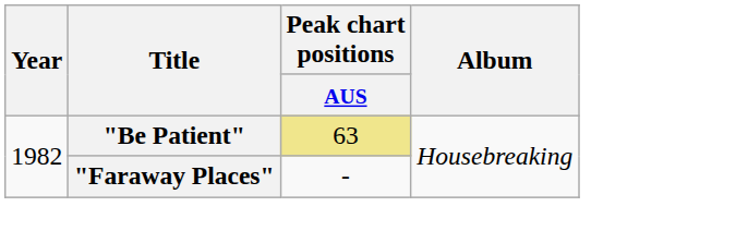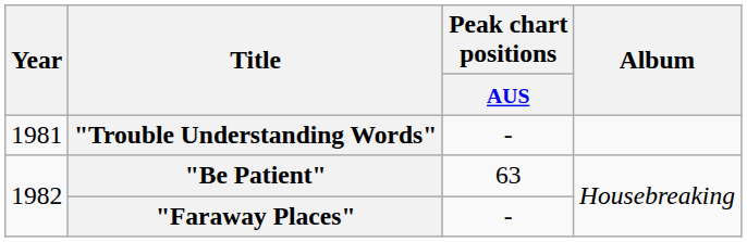+ row: 1981 | "Trouble Understanding Words" | -
"Be Patient" | Peak chart positions / AUS: khaki background -> no background
